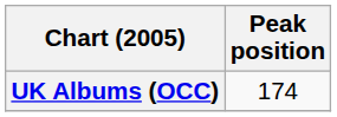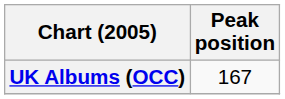UK Albums (OCC) | Peak position: 174 -> 167
